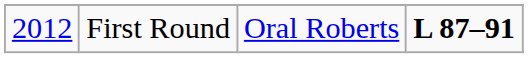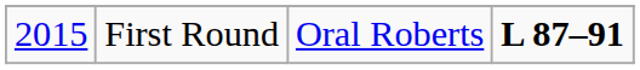First Round | column 1: 2012 -> 2015
